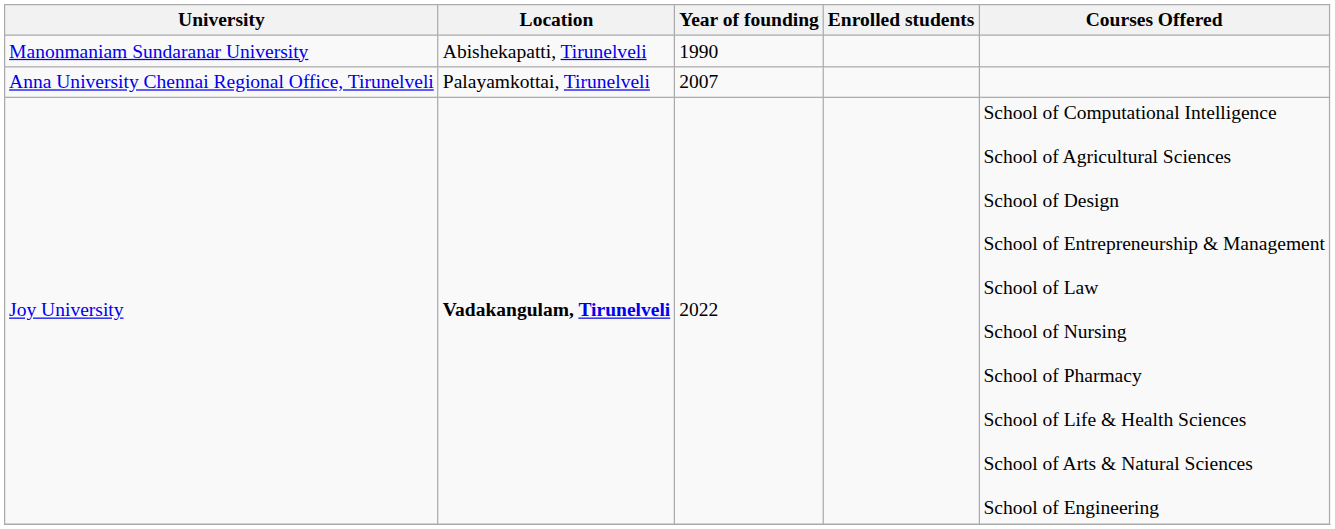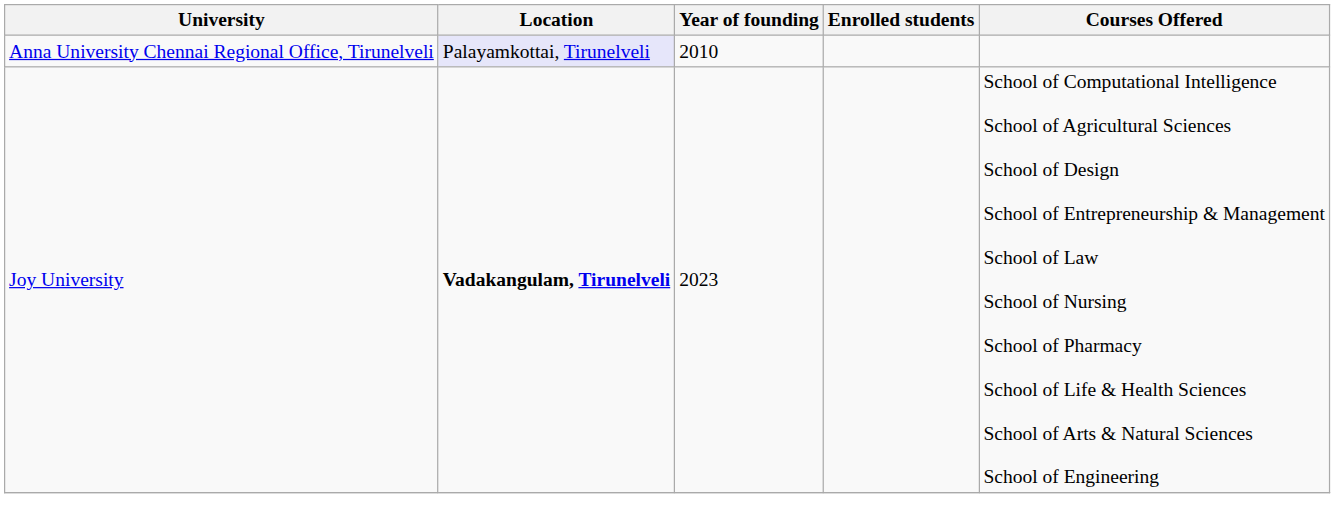- row: Manonmaniam Sundaranar University | Abishekapatti, Tirunelveli | 1990
Anna University Chennai Regional Office, Tirunelveli | Location: no background -> lavender background
Anna University Chennai Regional Office, Tirunelveli | Year of founding: 2007 -> 2010
Joy University | Year of founding: 2022 -> 2023
